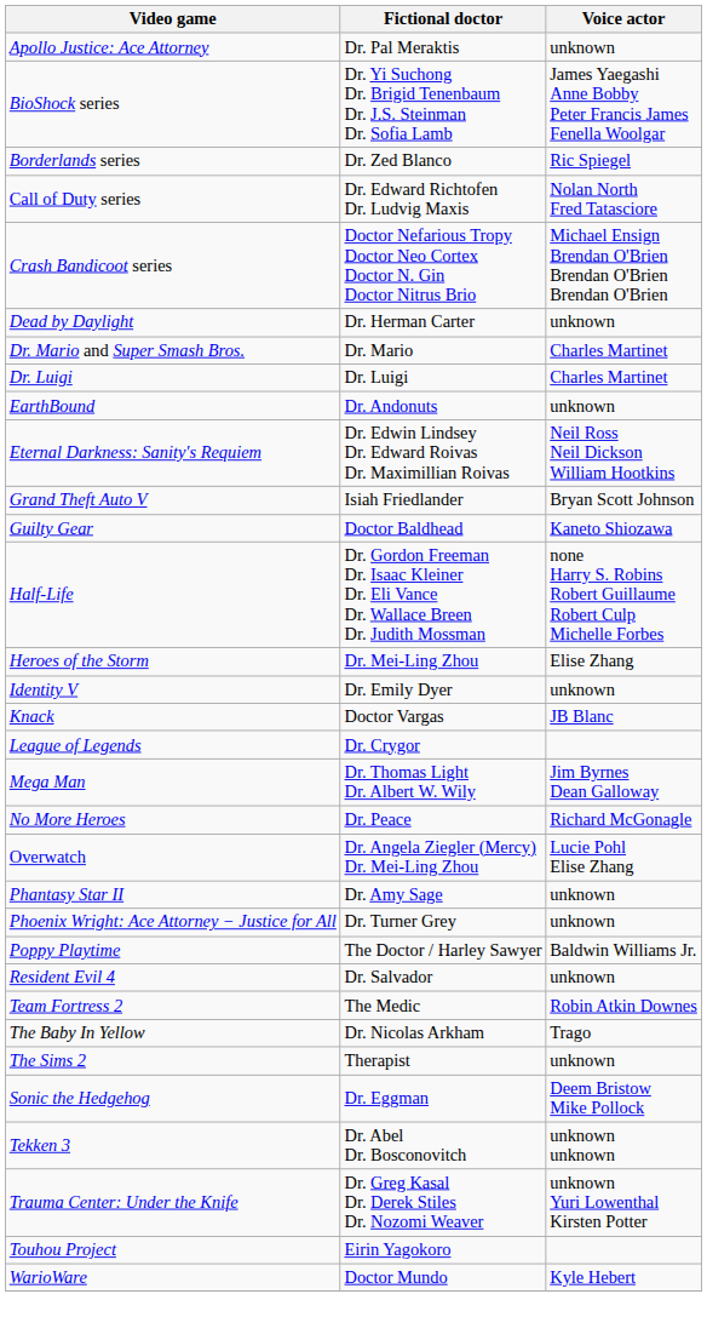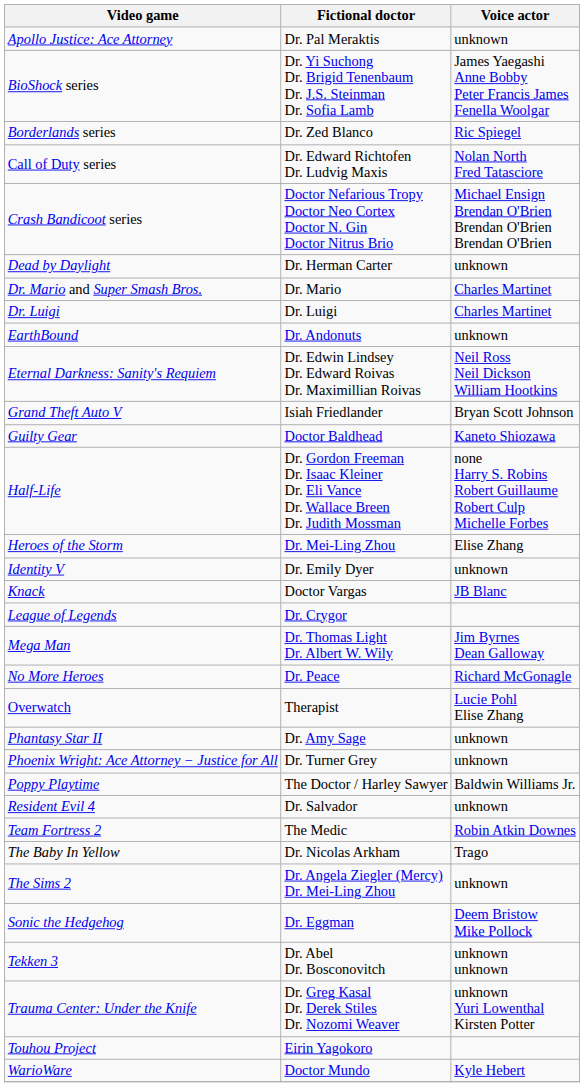Overwatch | Fictional doctor: Dr. Angela Ziegler (Mercy) Dr. Mei-Ling Zhou -> Therapist
The Sims 2 | Fictional doctor: Therapist -> Dr. Angela Ziegler (Mercy) Dr. Mei-Ling Zhou
